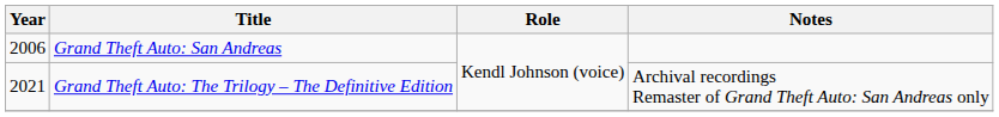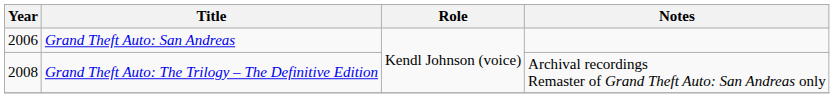Grand Theft Auto: The Trilogy – The Definitive Edition | Year: 2021 -> 2008
